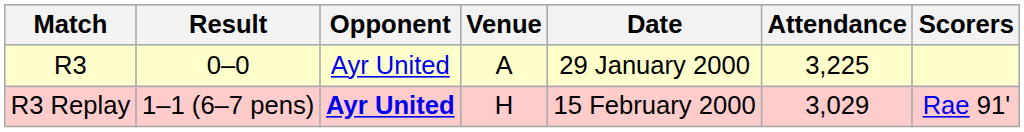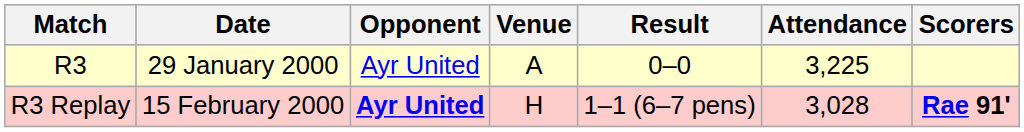columns swapped: Date <-> Result
R3 Replay | Attendance: 3,029 -> 3,028
R3 Replay | Scorers: normal -> bold
